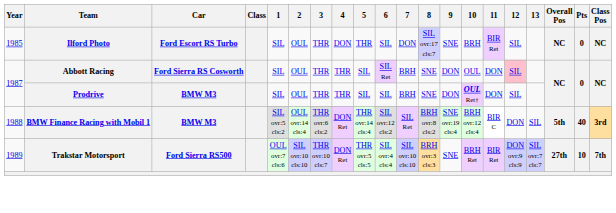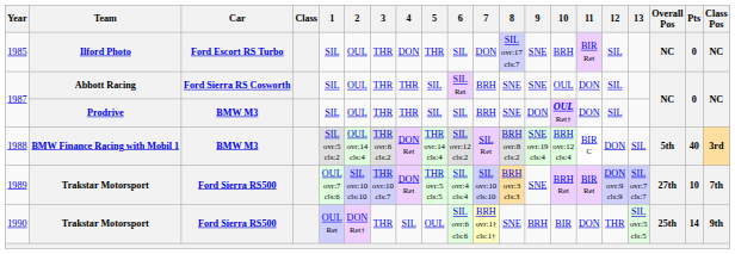1987 / Abbott Racing | 9: DON -> SNE
1987 / Abbott Racing | 12: pink background -> no background
+ row: 1990 | Trakstar Motorsport | Ford Sierra RS500 | OUL Ret | DON Ret† | THR | SIL | OUL | SIL ovr:6 cls:6 | BRH ovr:1† cls:1† | SNE | BRH | BIR | DON | THR | SIL ovr:5 cls:5 | 25th | 14 | 9th
